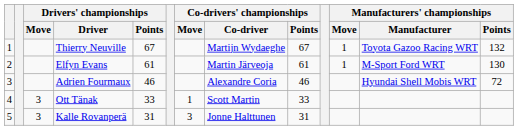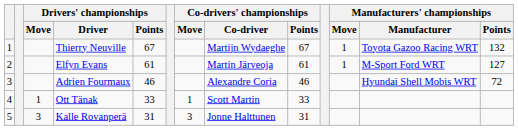Elfyn Evans | Manufacturers' championships / Points: 130 -> 127
Ott Tänak | Drivers' championships / Move: 3 -> 1
